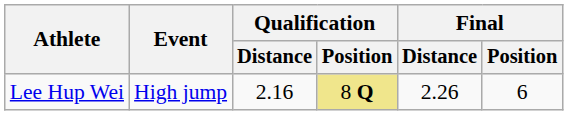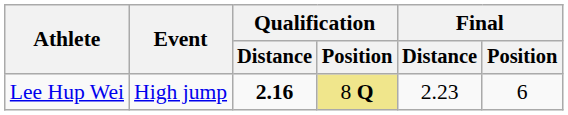Lee Hup Wei | Qualification / Distance: normal -> bold
Lee Hup Wei | Final / Distance: 2.26 -> 2.23
